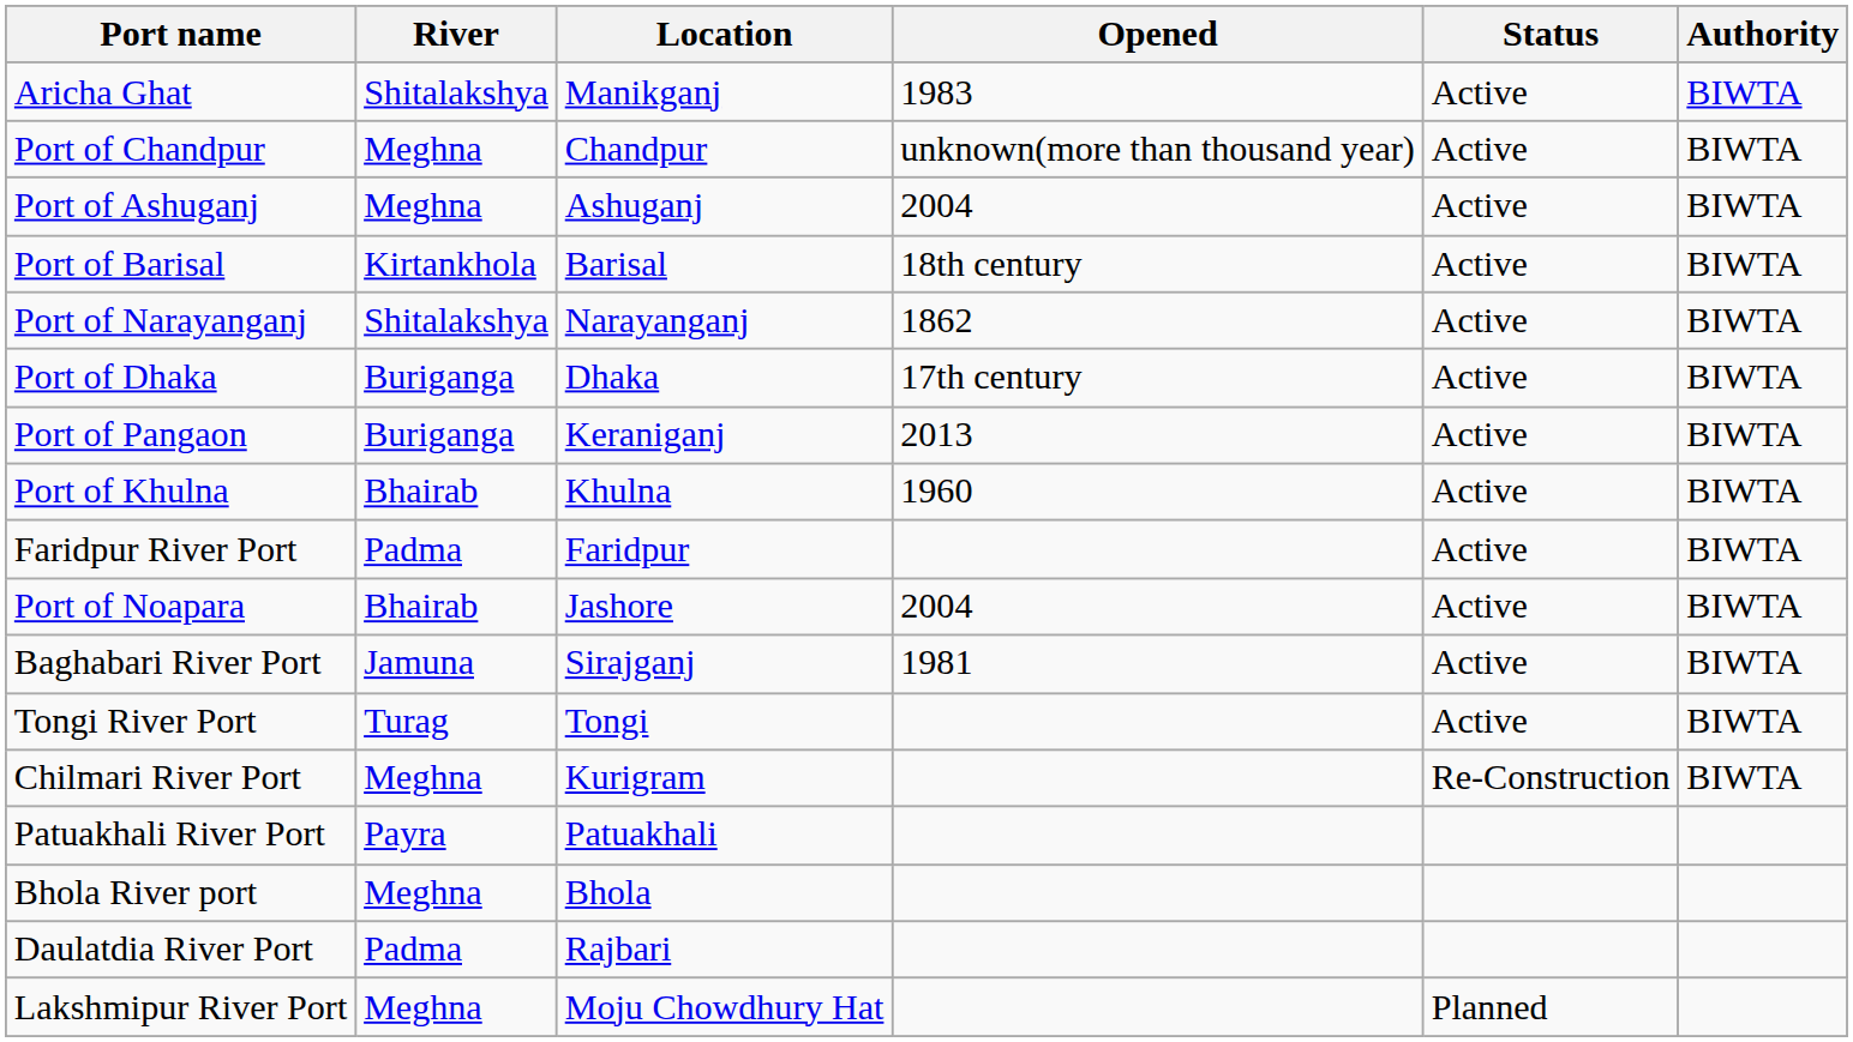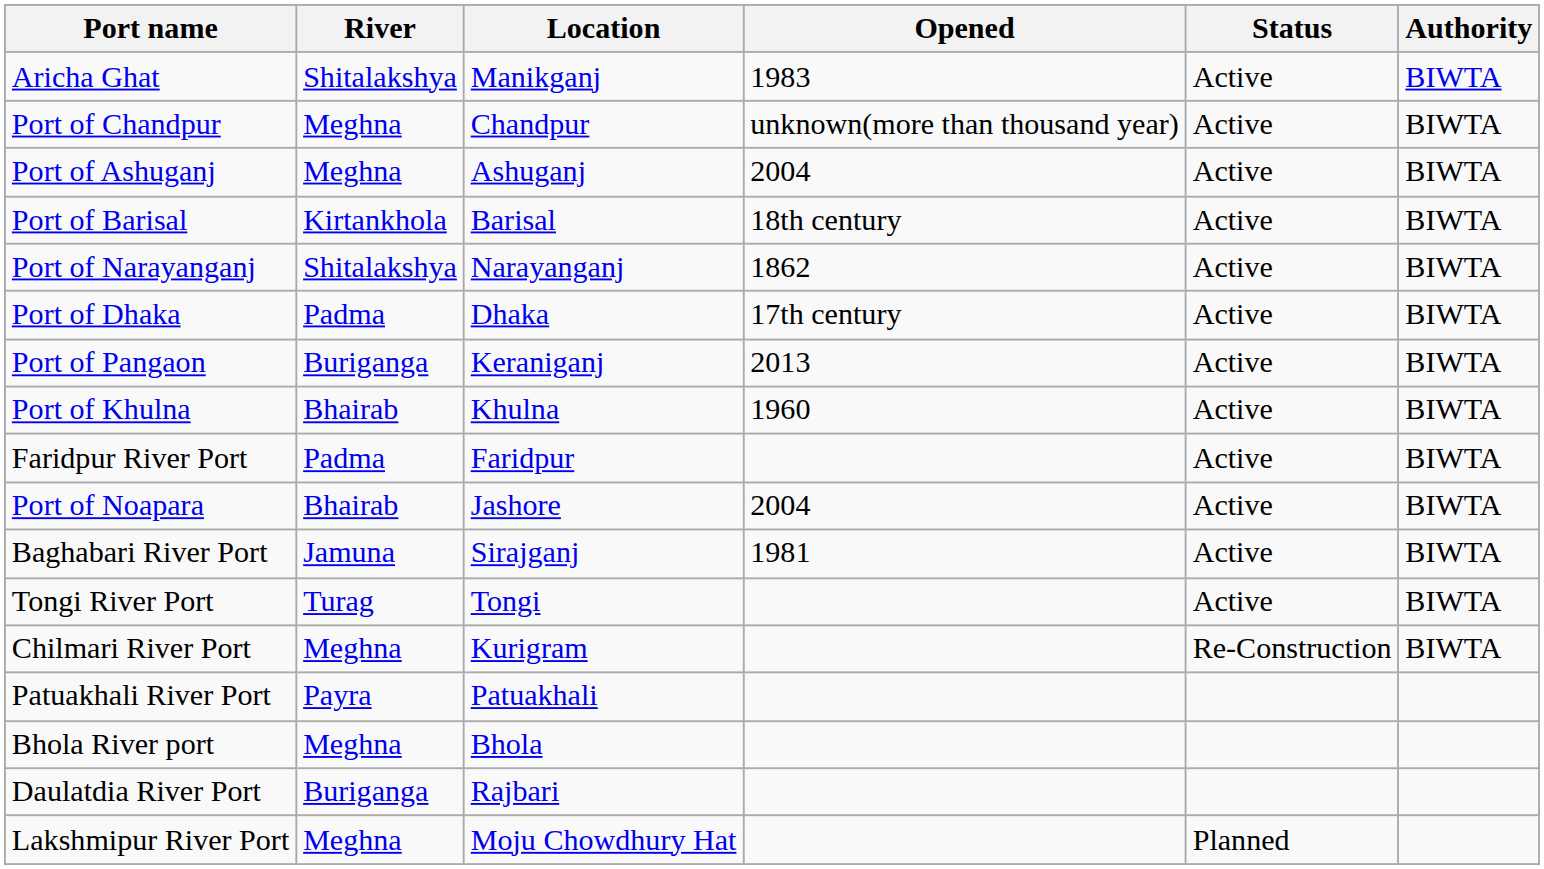Port of Dhaka | River: Buriganga -> Padma
Daulatdia River Port | River: Padma -> Buriganga
